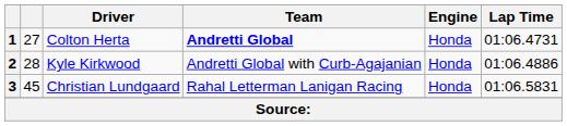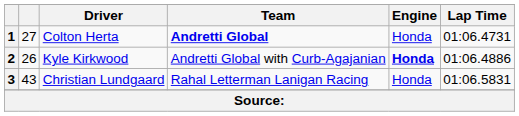2 | column 2: 28 -> 26
2 | Engine: normal -> bold
3 | column 2: 45 -> 43
